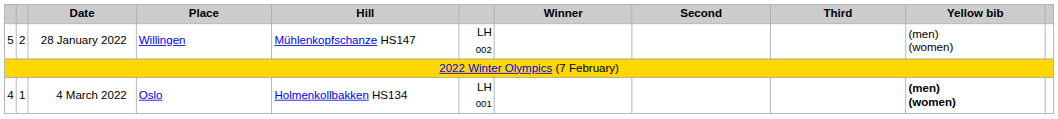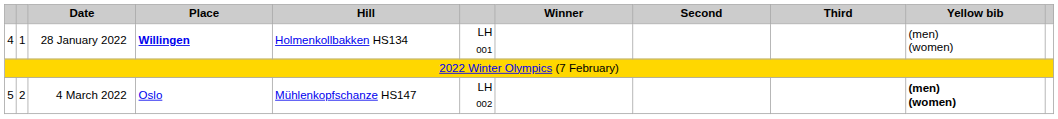28 January 2022 | column 1: 5 -> 4
28 January 2022 | column 2: 2 -> 1
28 January 2022 | Place: normal -> bold
28 January 2022 | Hill: Mühlenkopfschanze HS147 -> Holmenkollbakken HS134
28 January 2022 | column 6: LH 002 -> LH 001
4 March 2022 | column 1: 4 -> 5
4 March 2022 | column 2: 1 -> 2
4 March 2022 | Hill: Holmenkollbakken HS134 -> Mühlenkopfschanze HS147
4 March 2022 | column 6: LH 001 -> LH 002
